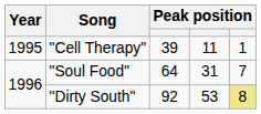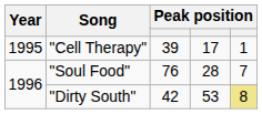"Cell Therapy" | column 4: 11 -> 17
"Soul Food" | column 3: 64 -> 76
"Soul Food" | column 4: 31 -> 28
"Dirty South" | column 3: 92 -> 42
